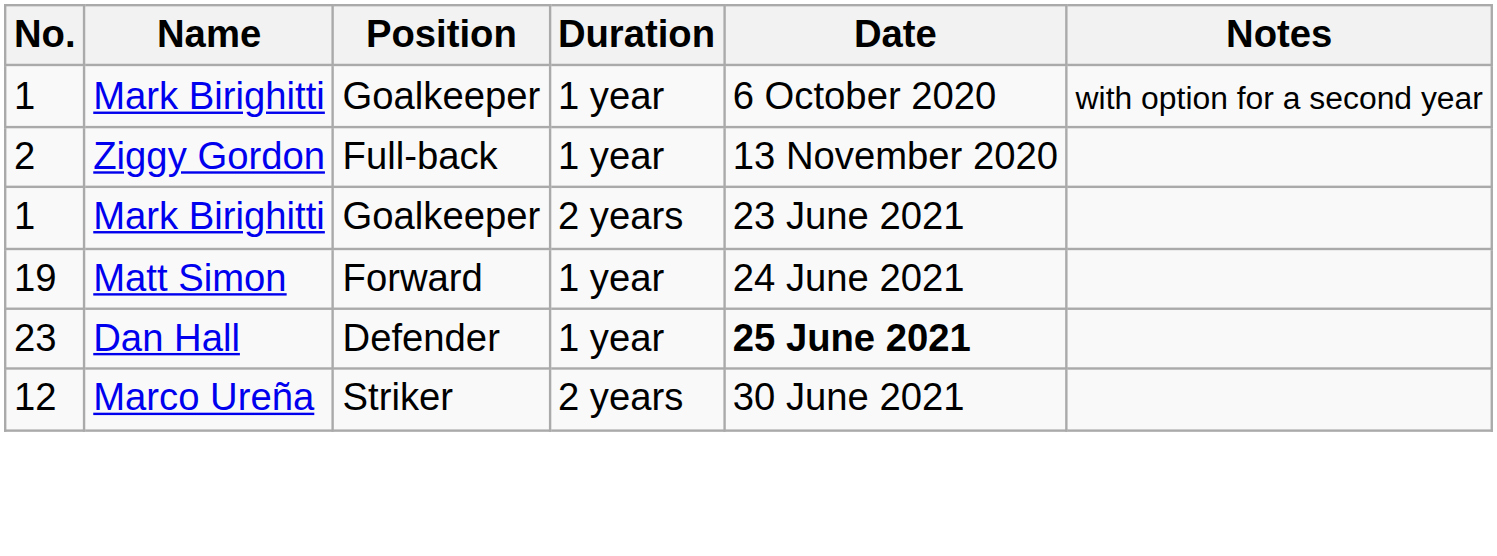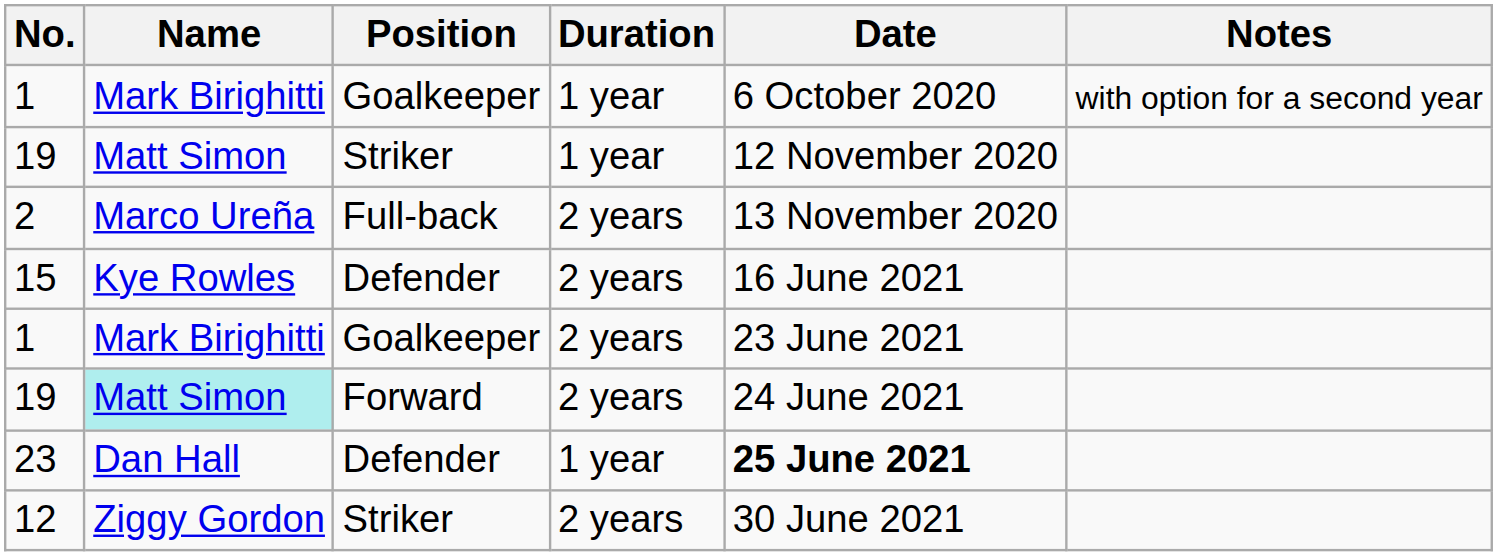+ row: 19 | Matt Simon | Striker | 1 year | 12 November 2020
2 | Name: Ziggy Gordon -> Marco Ureña
2 | Duration: 1 year -> 2 years
+ row: 15 | Kye Rowles | Defender | 2 years | 16 June 2021
19 / Forward | Name: no background -> paleturquoise background
19 / Forward | Duration: 1 year -> 2 years
12 | Name: Marco Ureña -> Ziggy Gordon
